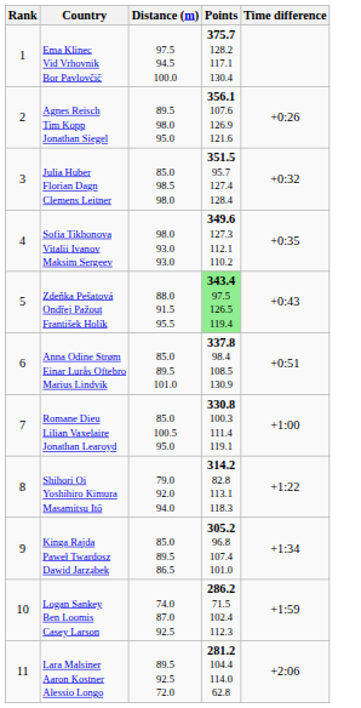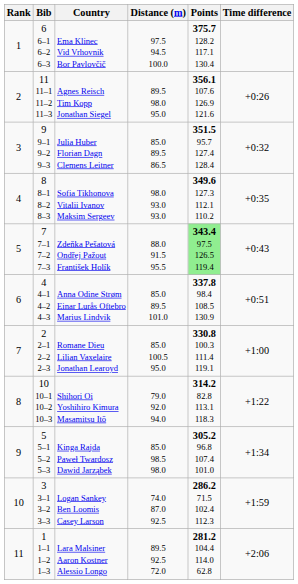+ column: Bib | 6 6–1 6–2 6–3 | 11 11–1 11–2 11–3 | 9 9–1 9–2 9–3 | 8 8–1 8–2 8–3 | 7 7–1 7–2 7–3 | 4 4–1 4–2 4–3 | 2 2–1 2–2 2–3 | 10 10–1 10–2 10–3 | 5 5–1 5–2 5–3 | 3 3–1 3–2 3–3 | 1 1–1 1–2 1–3
Julia Huber Florian Dagn Clemens Leitner | Distance (m): 85.0 98.5 98.0 -> 85.0 89.5 86.5
Kinga Rajda Paweł Twardosz Dawid Jarząbek | Distance (m): 85.0 89.5 86.5 -> 85.0 98.5 98.0
